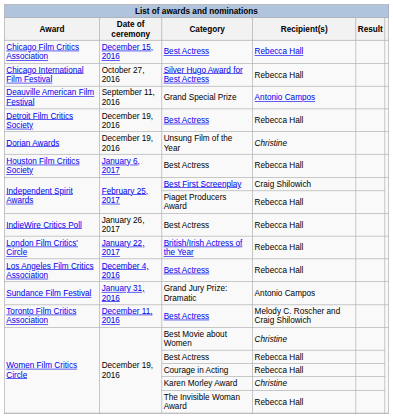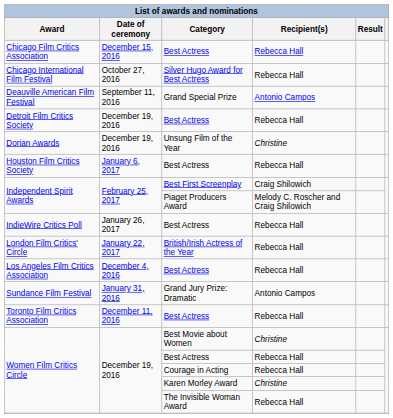Independent Spirit Awards / Piaget Producers Award | Recipient(s): Rebecca Hall -> Melody C. Roscher and Craig Shilowich
Toronto Film Critics Association | Recipient(s): Melody C. Roscher and Craig Shilowich -> Rebecca Hall
